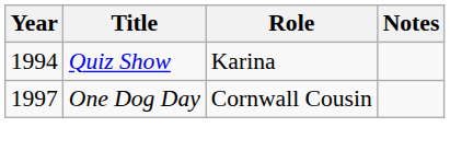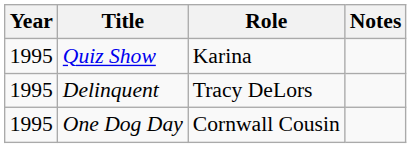Quiz Show | Year: 1994 -> 1995
+ row: 1995 | Delinquent | Tracy DeLors
One Dog Day | Year: 1997 -> 1995
